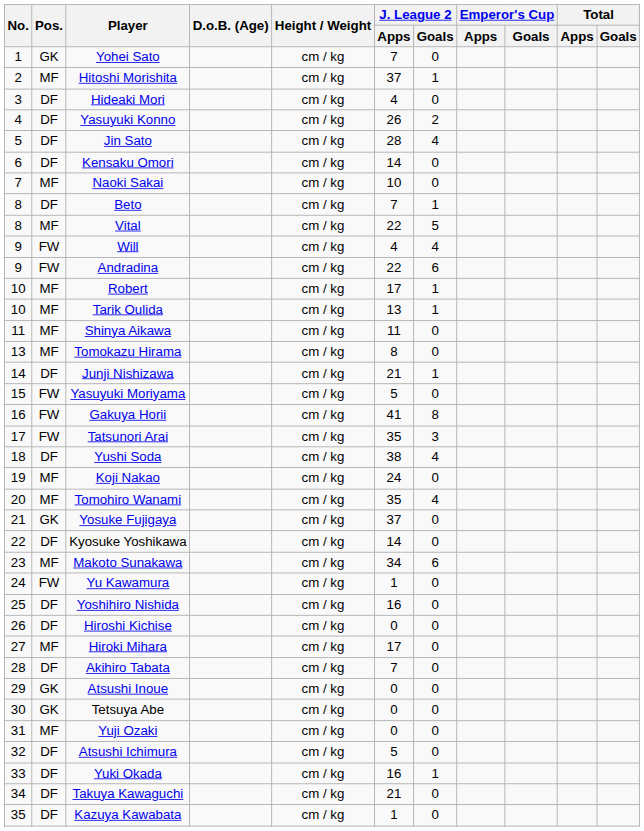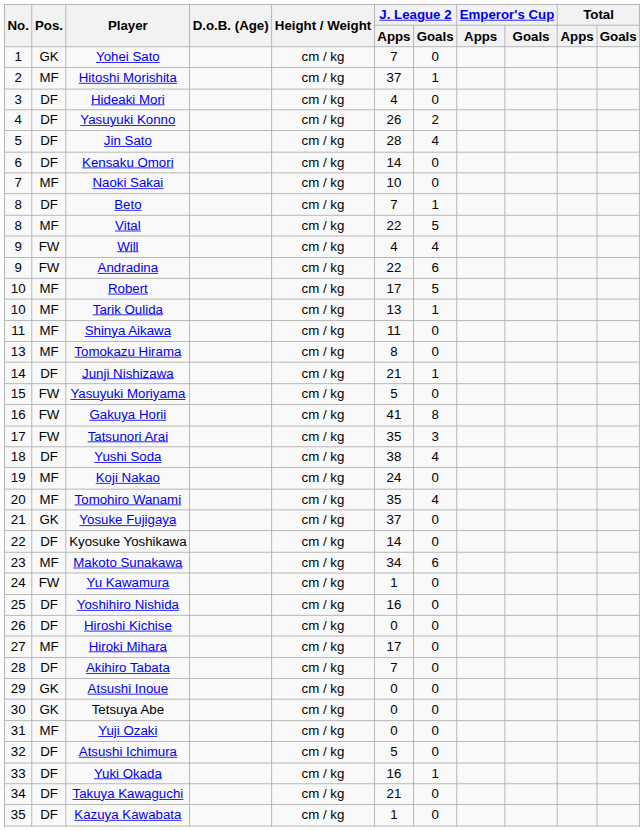Robert | J. League 2 / Goals: 1 -> 5
